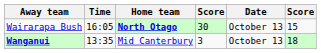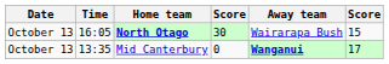columns swapped: Date <-> Away team
Mid Canterbury | column 4: 3 -> 0
Mid Canterbury | column 6: 18 -> 17
